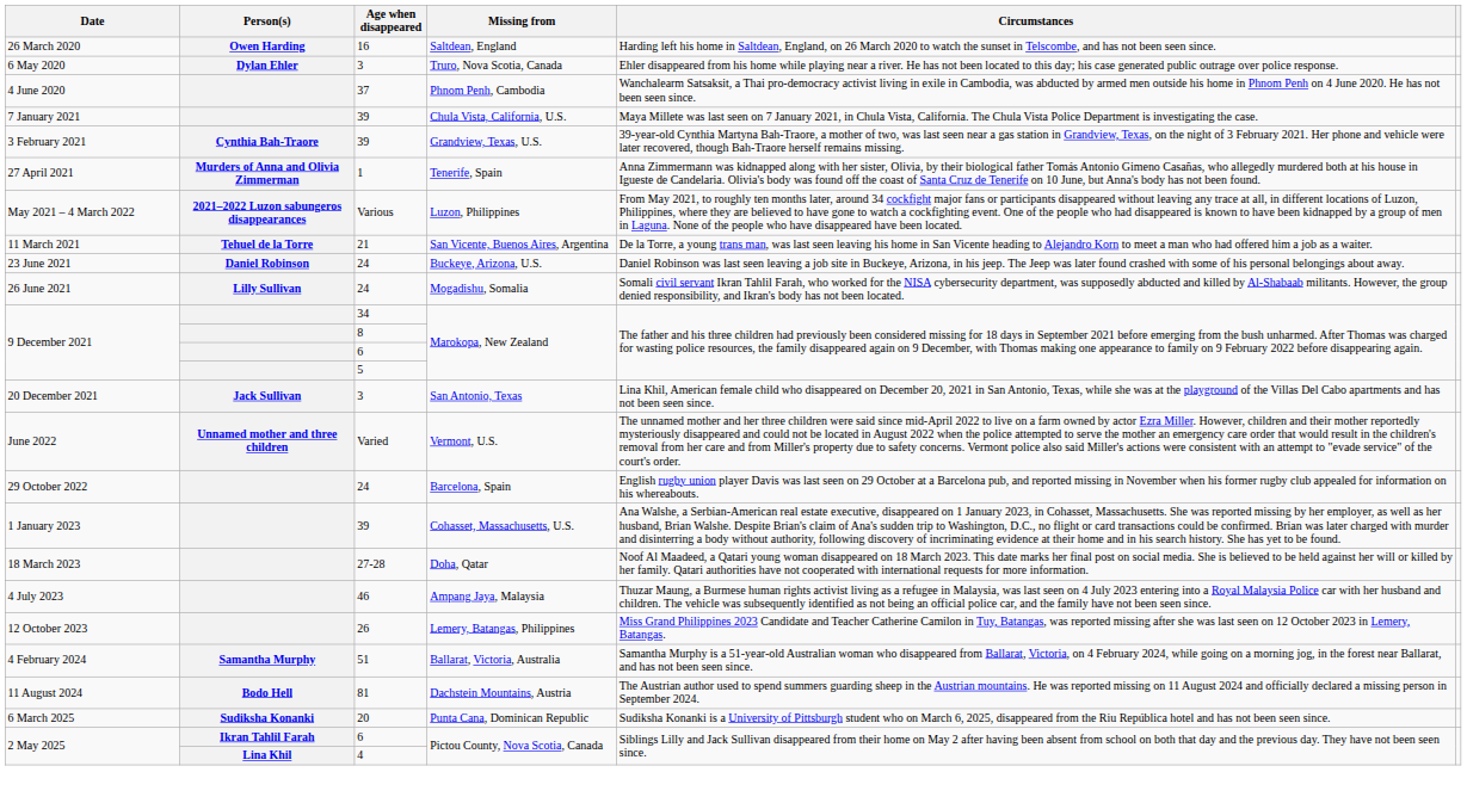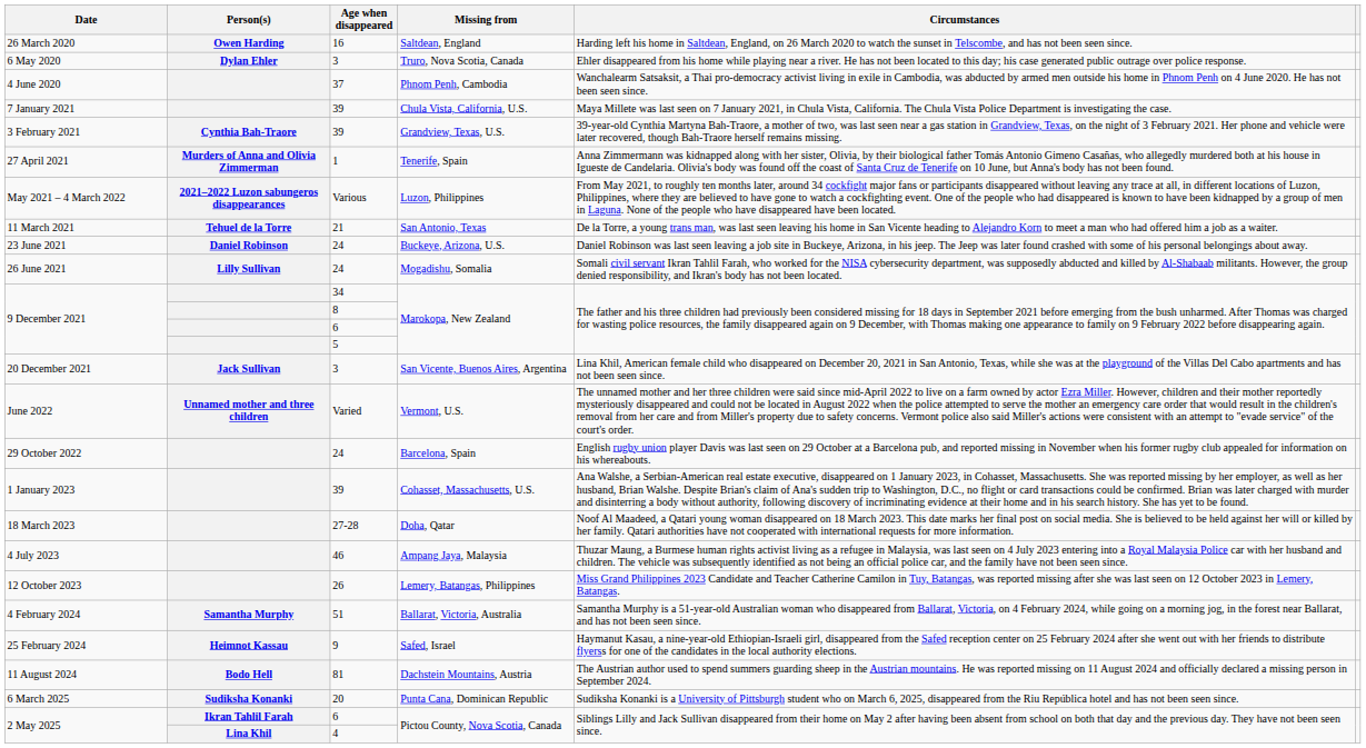11 March 2021 | Missing from: San Vicente, Buenos Aires, Argentina -> San Antonio, Texas
20 December 2021 | Missing from: San Antonio, Texas -> San Vicente, Buenos Aires, Argentina
+ row: 25 February 2024 | Heimnot Kassau | 9 | Safed, Israel | Haymanut Kasau, a nine-year-old Ethiopian-Israeli girl, disappeared from the Safed reception center on 25 February 2024 after she went out with her friends to distribute flyerss for one of the candidates in the local authority elections.
